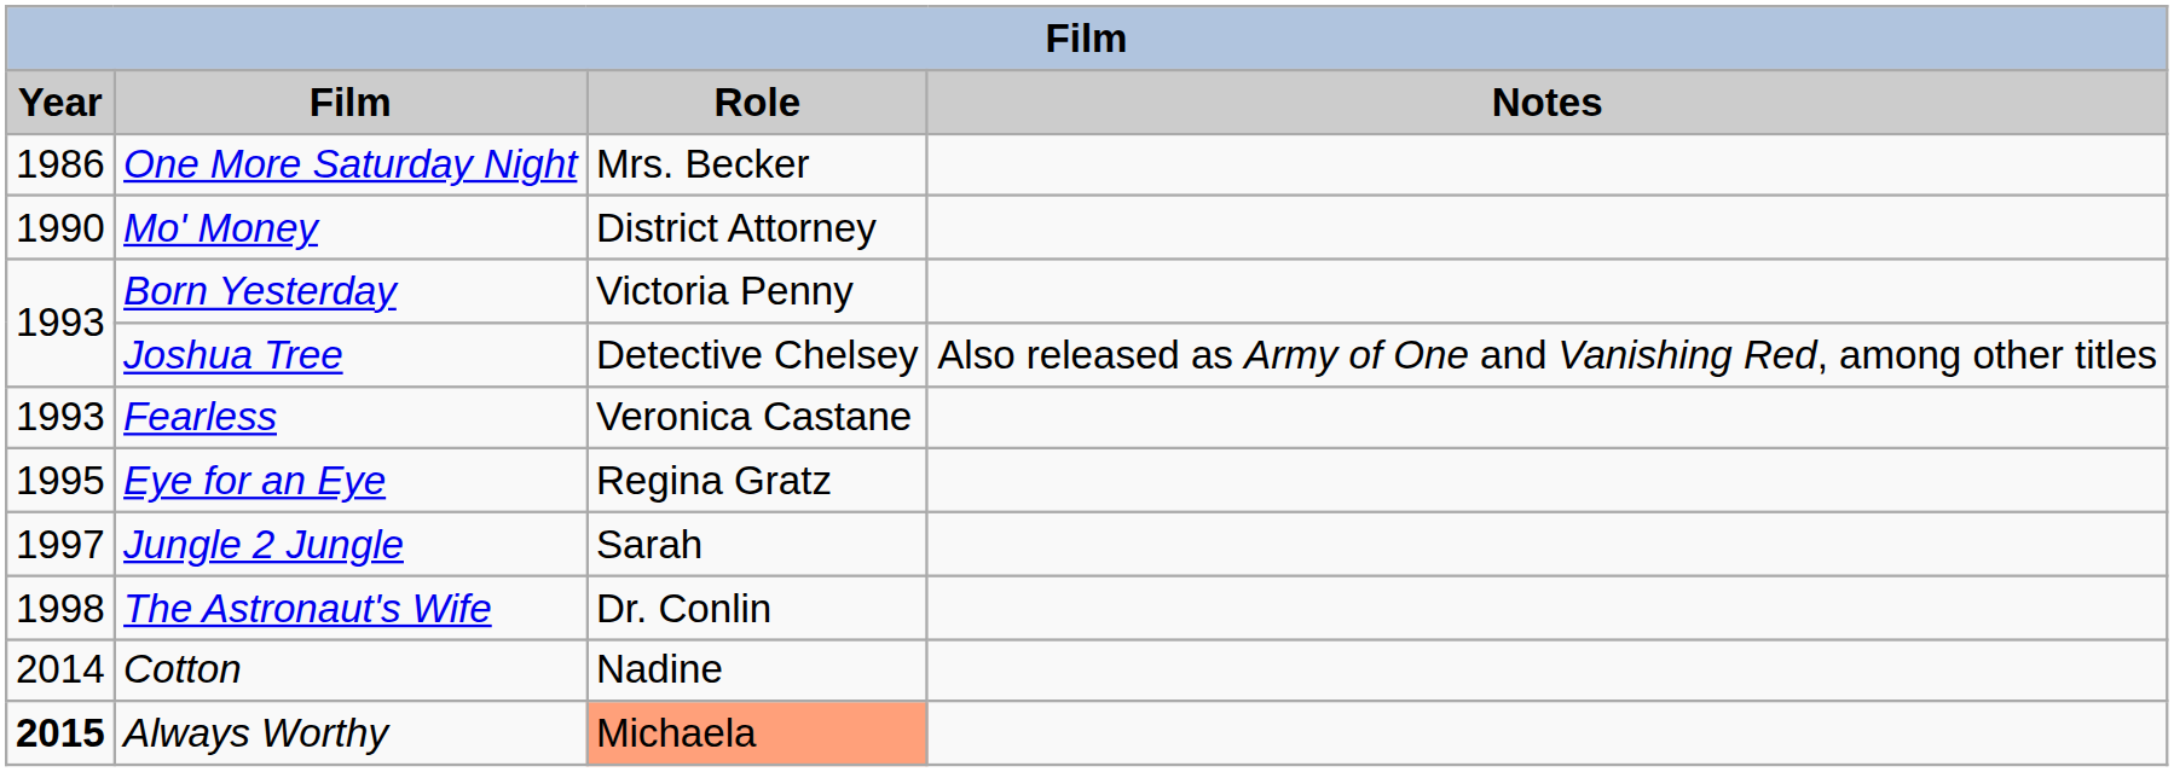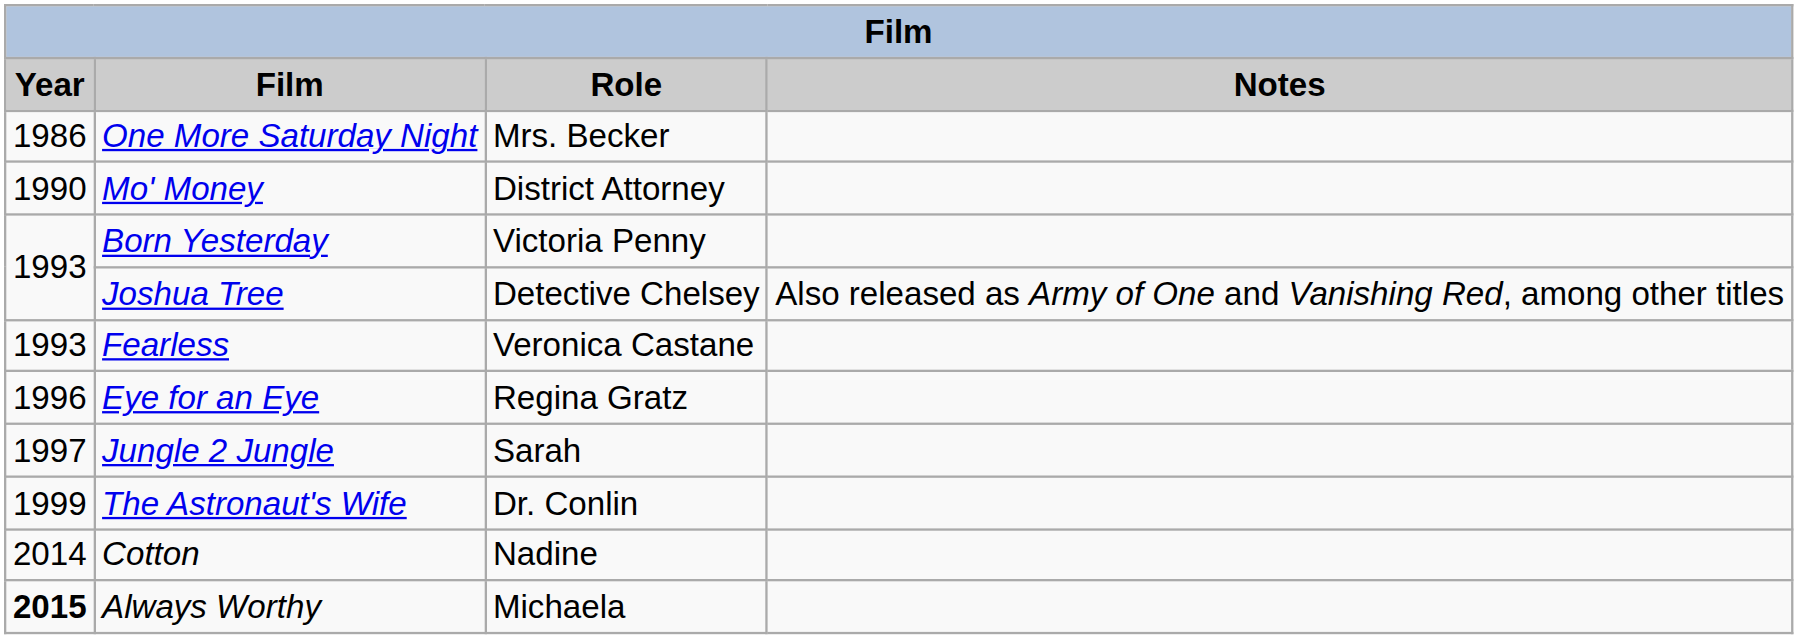Eye for an Eye | Year: 1995 -> 1996
The Astronaut's Wife | Year: 1998 -> 1999
Always Worthy | Role: lightsalmon background -> no background
